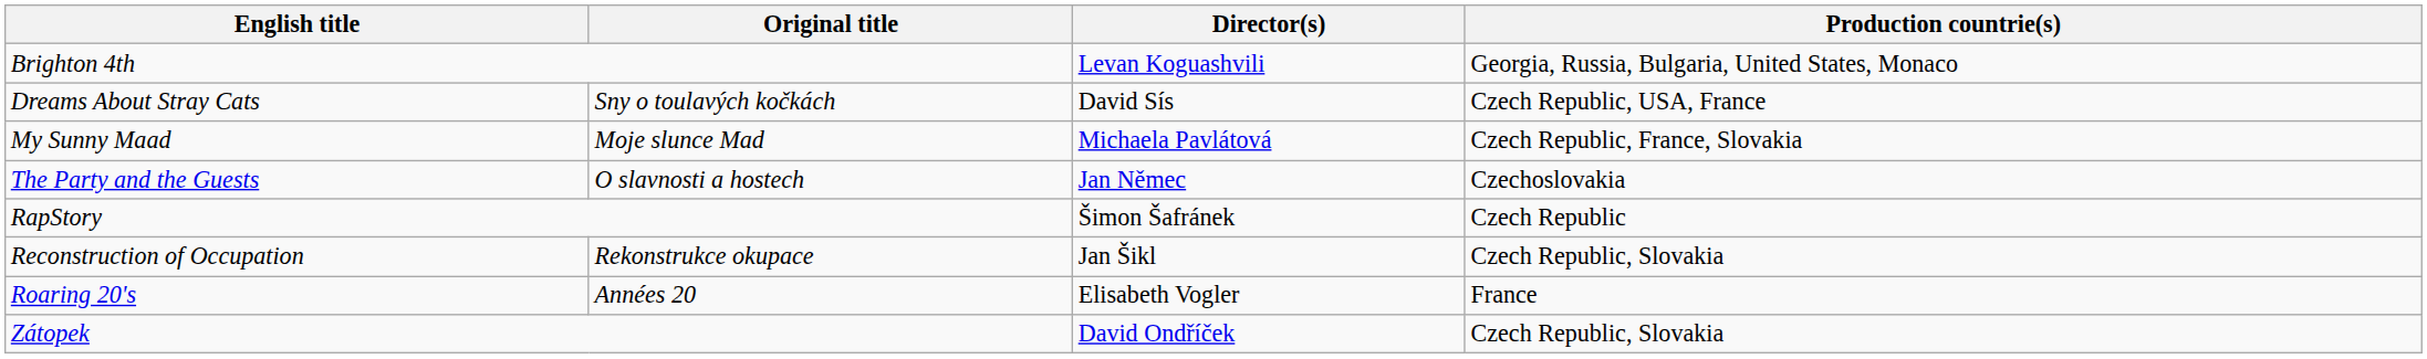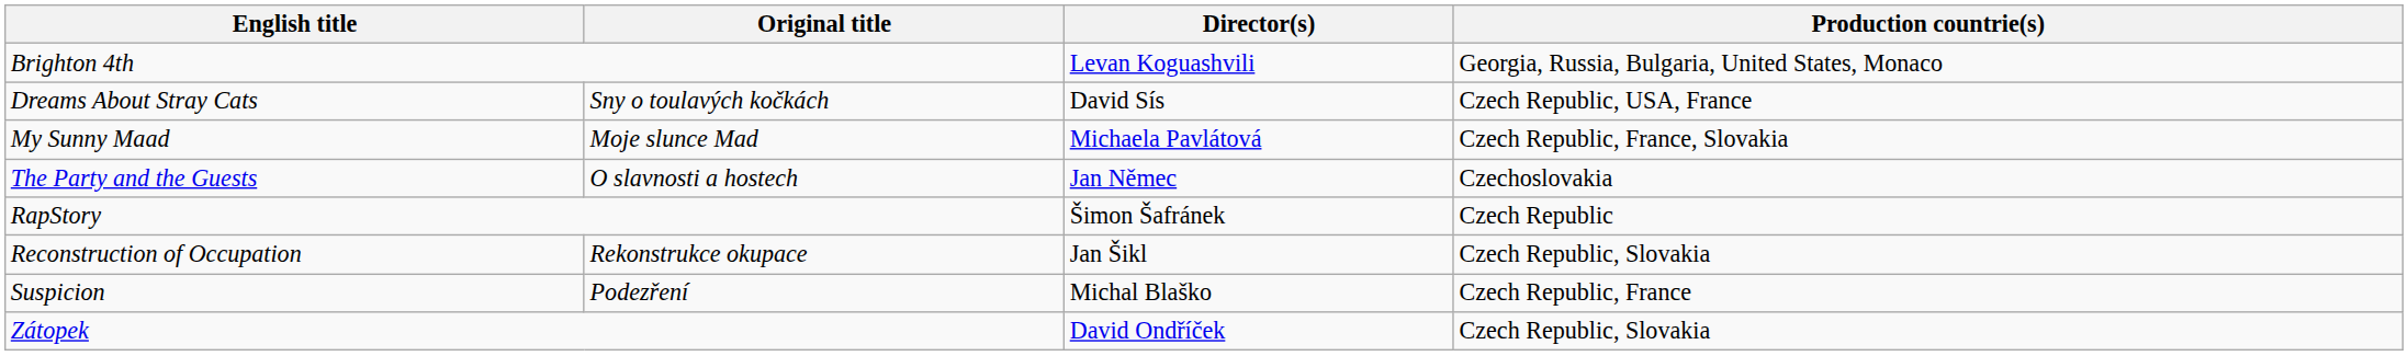- row: Roaring 20's | Années 20 | Elisabeth Vogler | France
+ row: Suspicion | Podezření | Michal Blaško | Czech Republic, France
